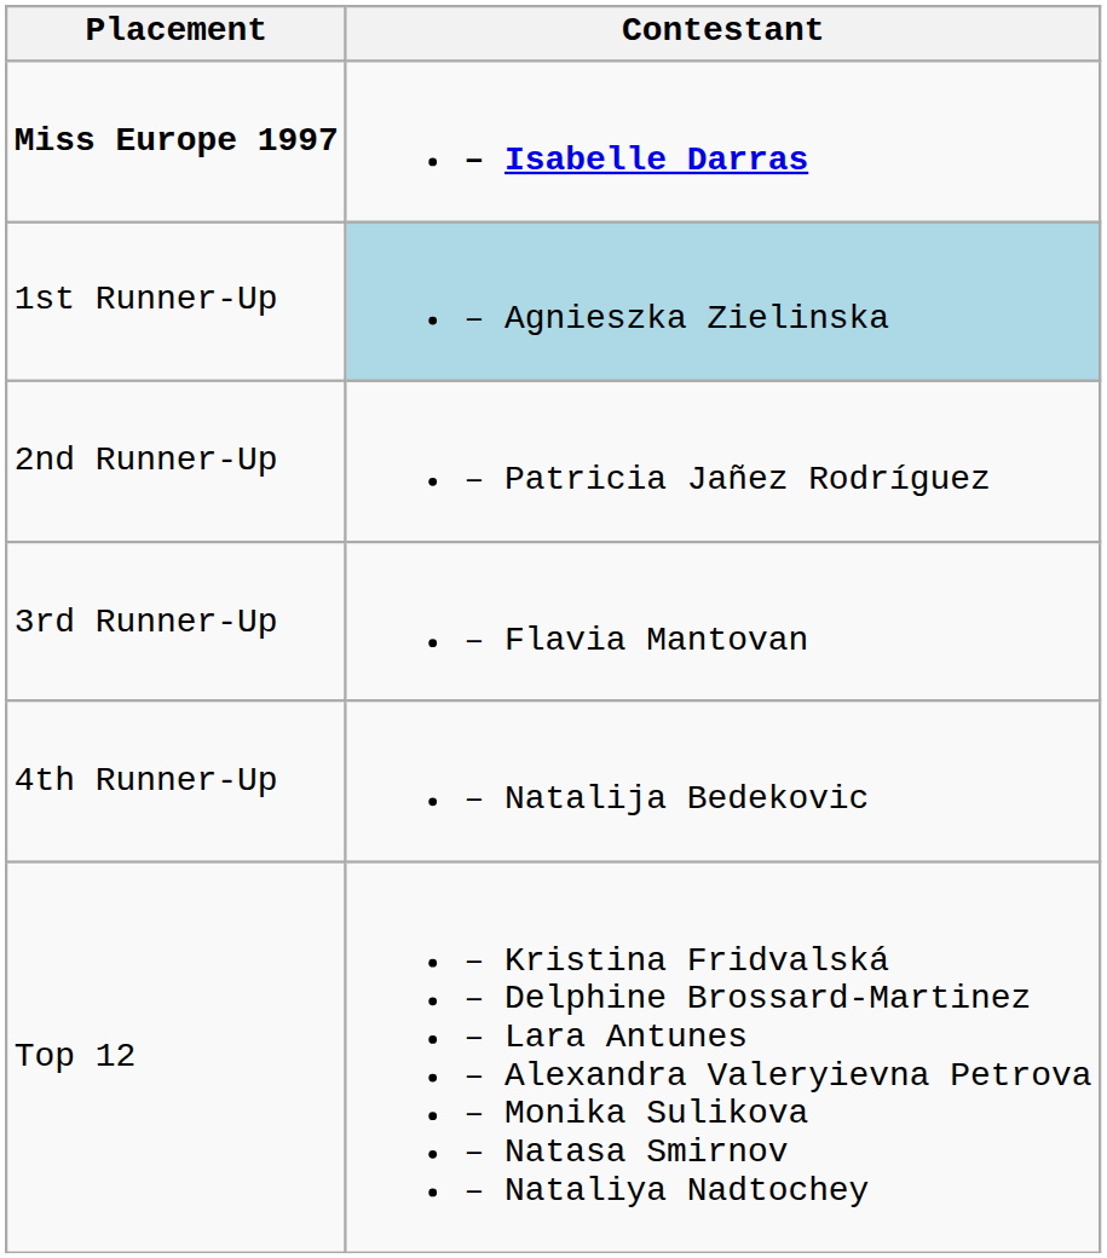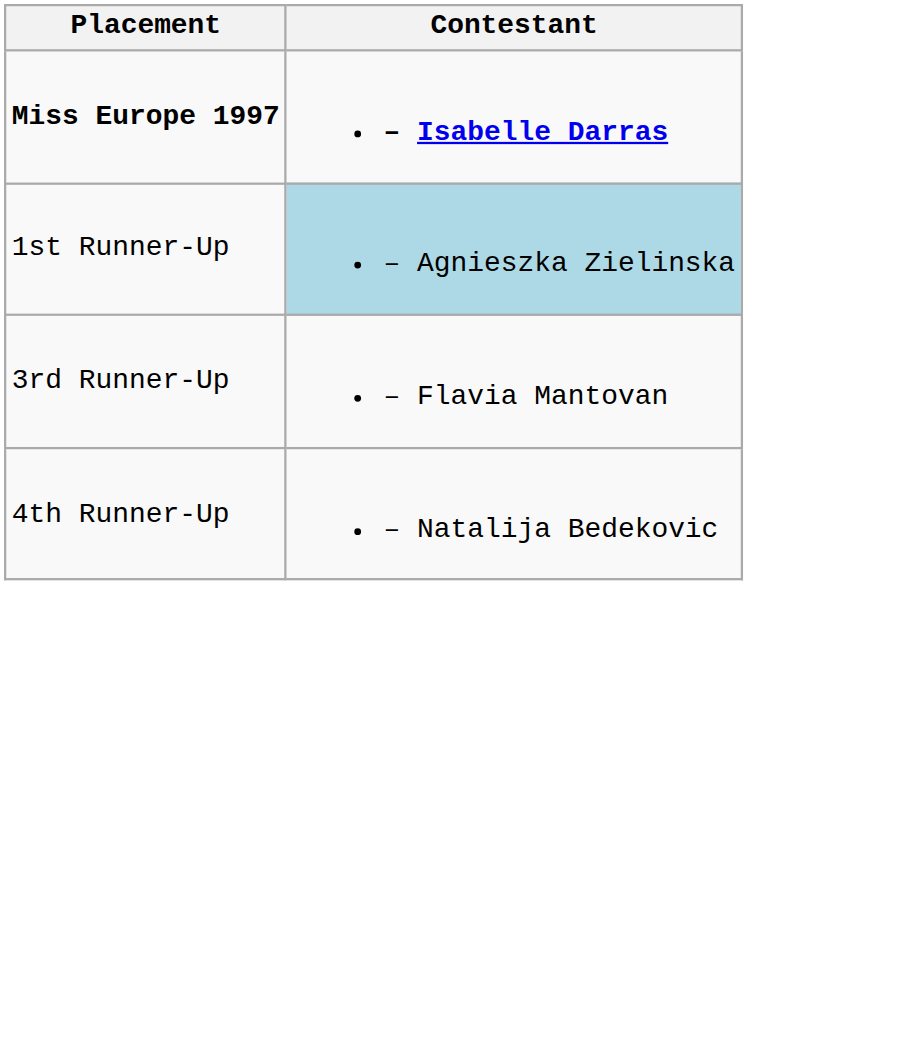- row: 2nd Runner-Up | – Patricia Jañez Rodríguez
- row: Top 12 | – Kristina Fridvalská – Delphine Brossard-Martinez – Lara Antunes – Alexandra Valeryievna Petrova – Monika Sulikova – Natasa Smirnov – Nataliya Nadtochey
